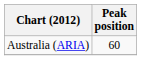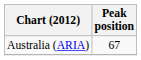Australia (ARIA) | Peak position: 60 -> 67
